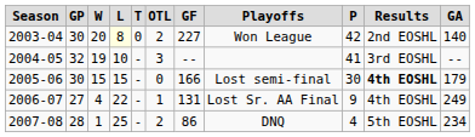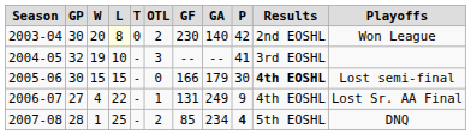columns swapped: GA <-> Playoffs
2003-04 | GF: 227 -> 230
2007-08 | GF: 86 -> 85
2007-08 | P: normal -> bold
